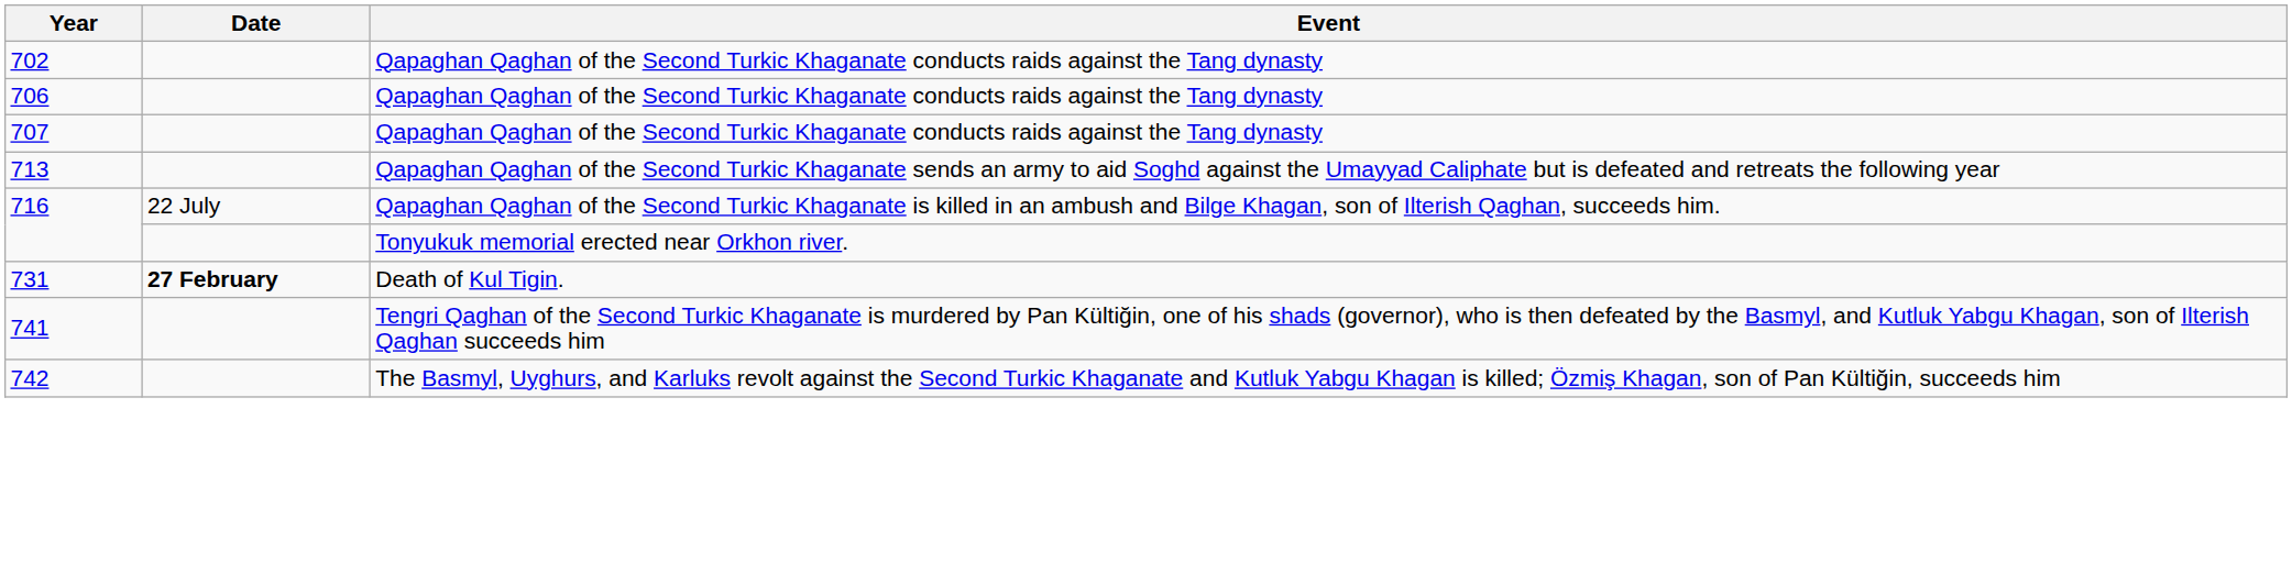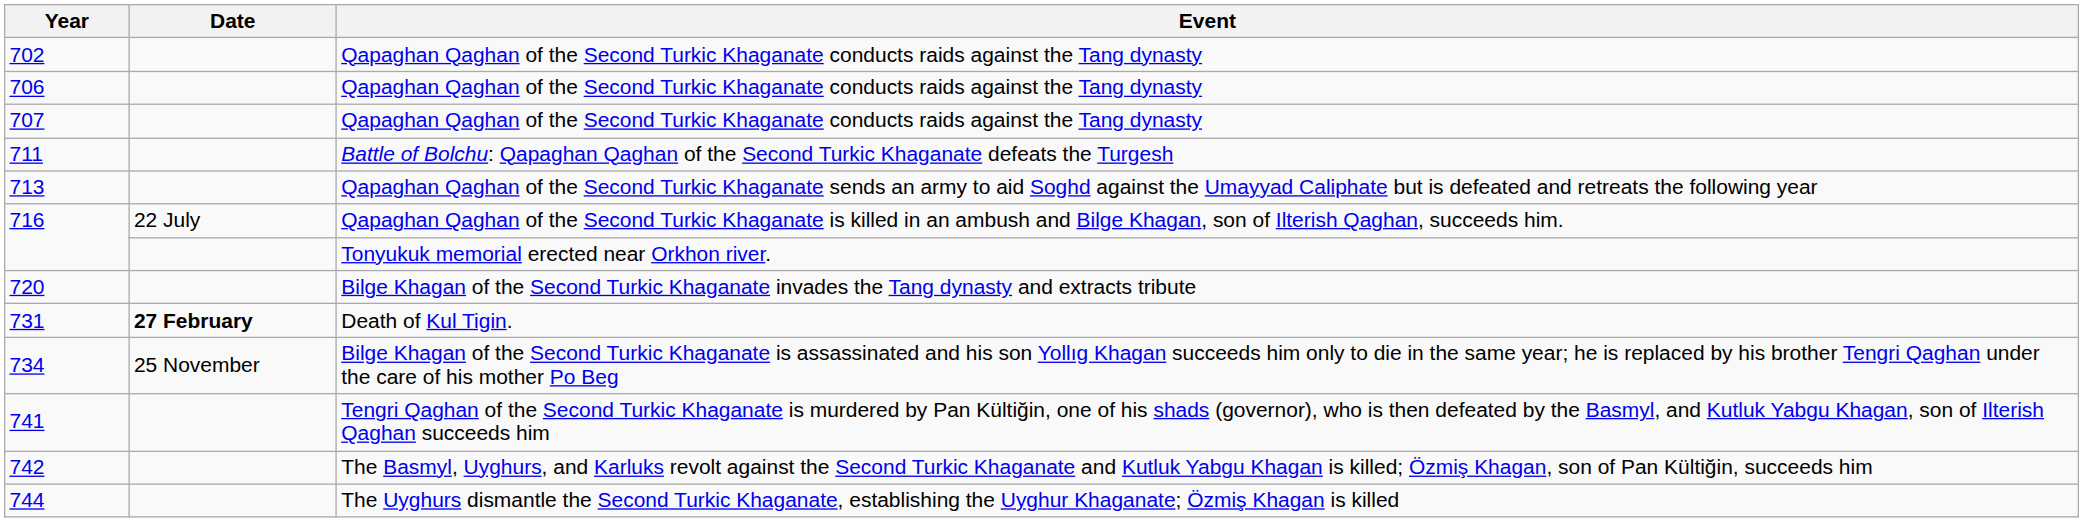+ row: 711 | Battle of Bolchu: Qapaghan Qaghan of the Second Turkic Khaganate defeats the Turgesh
+ row: 720 | Bilge Khagan of the Second Turkic Khaganate invades the Tang dynasty and extracts tribute
+ row: 734 | 25 November | Bilge Khagan of the Second Turkic Khaganate is assassinated and his son Yollıg Khagan succeeds him only to die in the same year; he is replaced by his brother Tengri Qaghan under the care of his mother Po Beg
+ row: 744 | The Uyghurs dismantle the Second Turkic Khaganate, establishing the Uyghur Khaganate; Özmiş Khagan is killed
